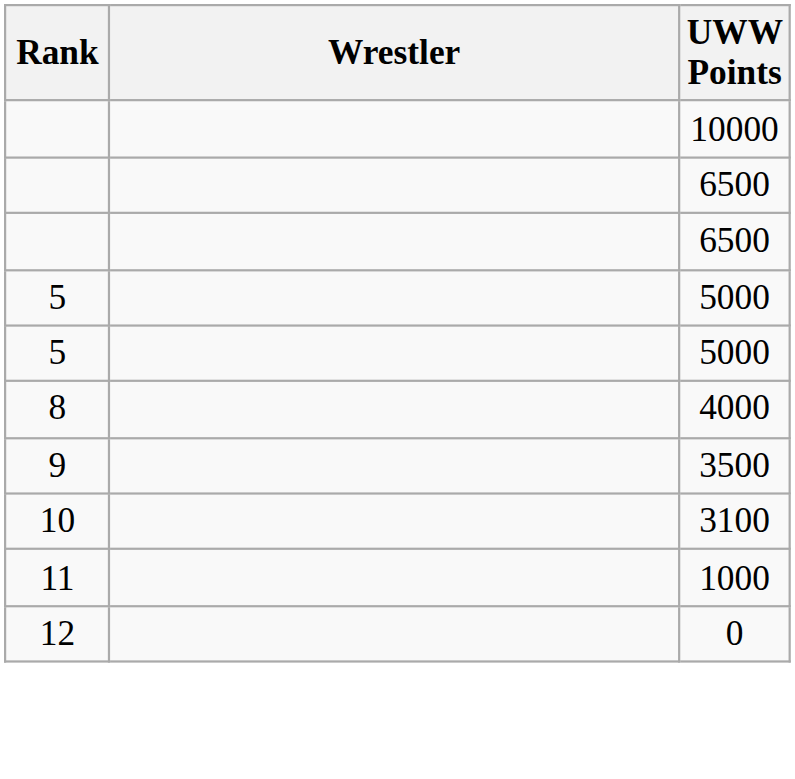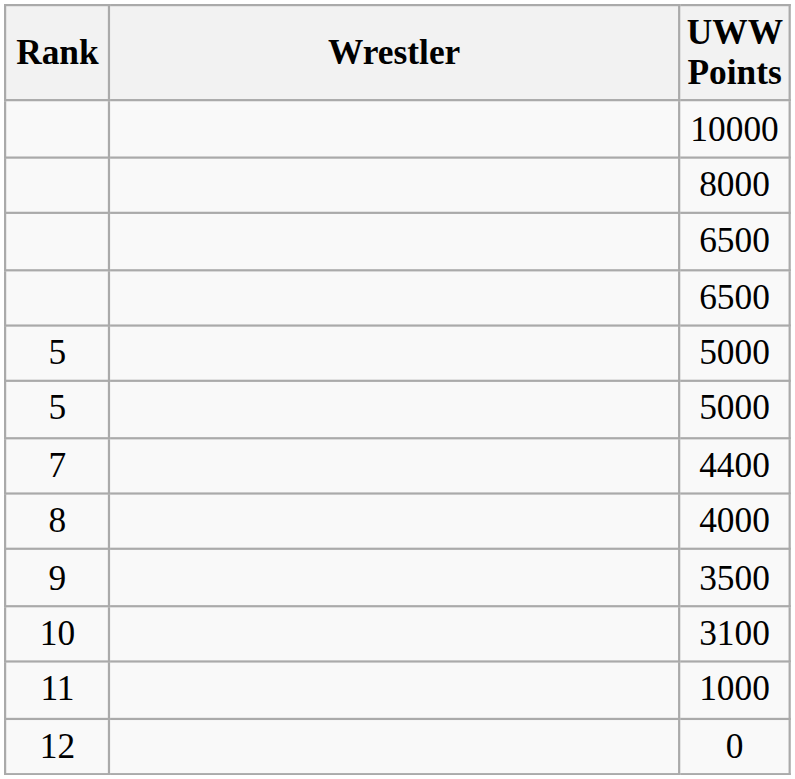+ row: 8000
+ row: 7 | 4400
